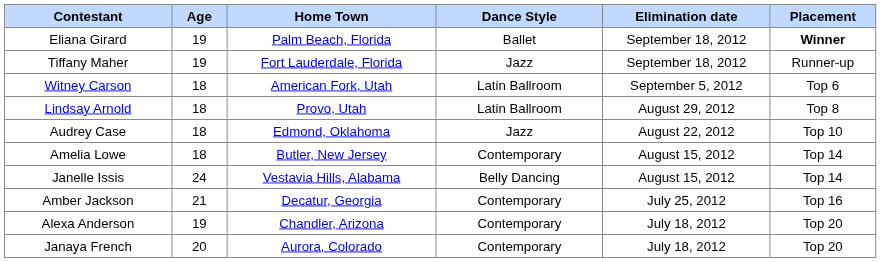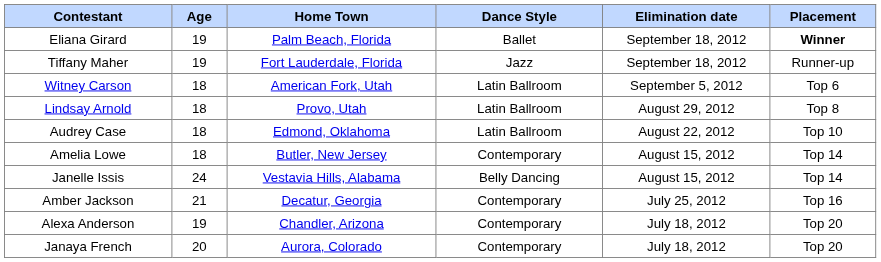Audrey Case | Dance Style: Jazz -> Latin Ballroom
